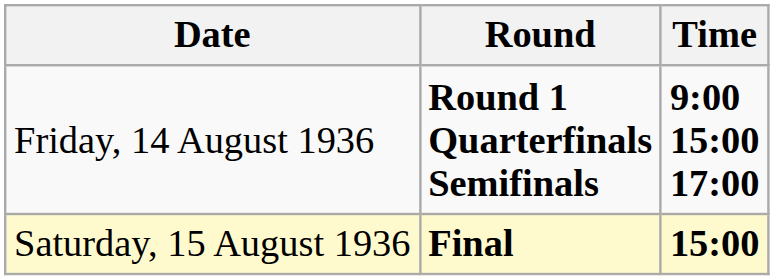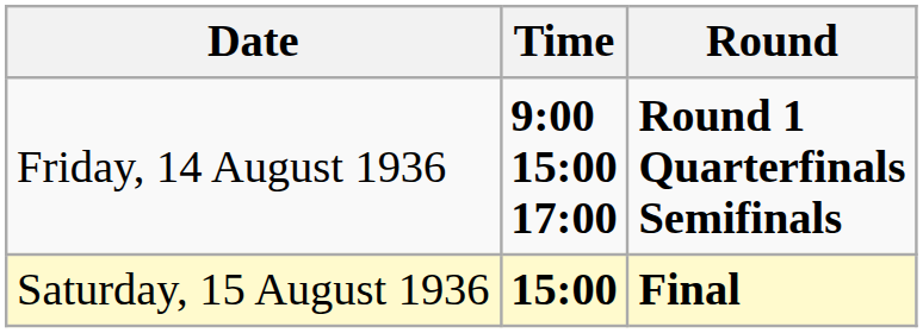columns swapped: Time <-> Round
